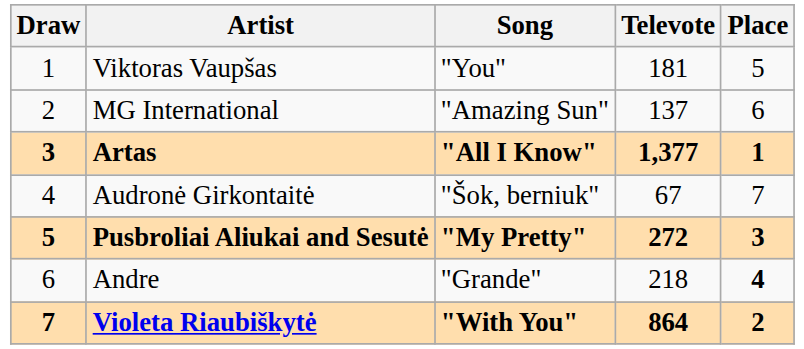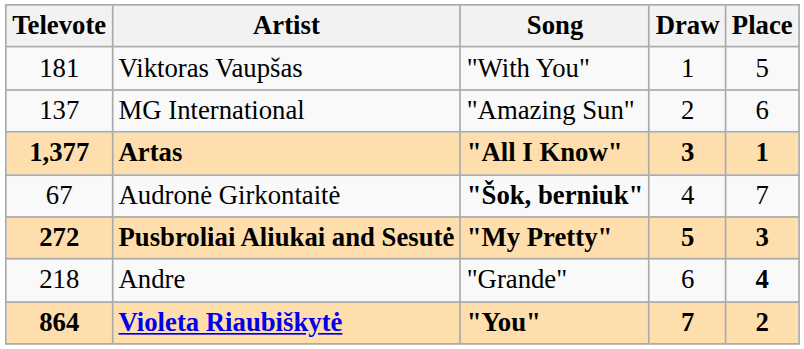columns swapped: Draw <-> Televote
Viktoras Vaupšas | Song: "You" -> "With You"
Audronė Girkontaitė | Song: normal -> bold
Violeta Riaubiškytė | Song: "With You" -> "You"
